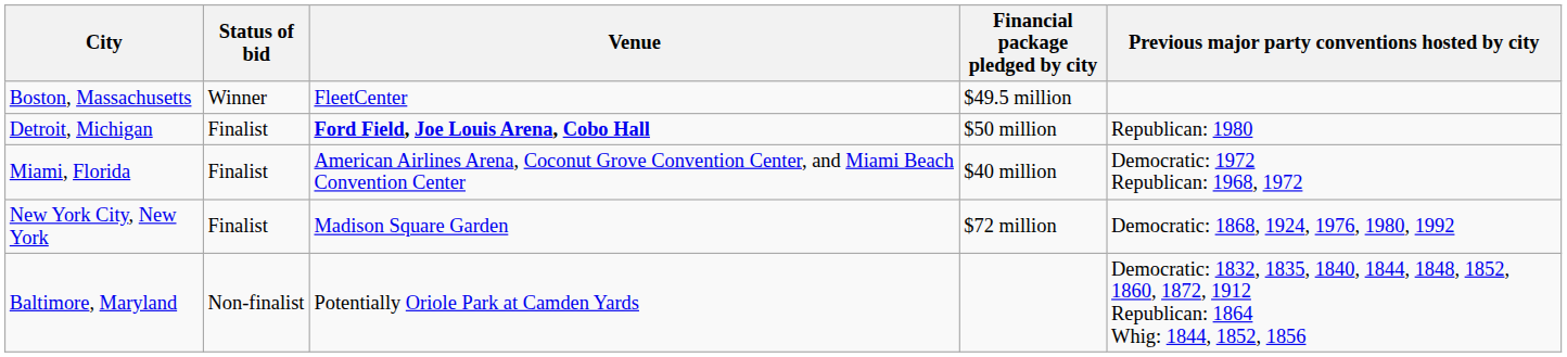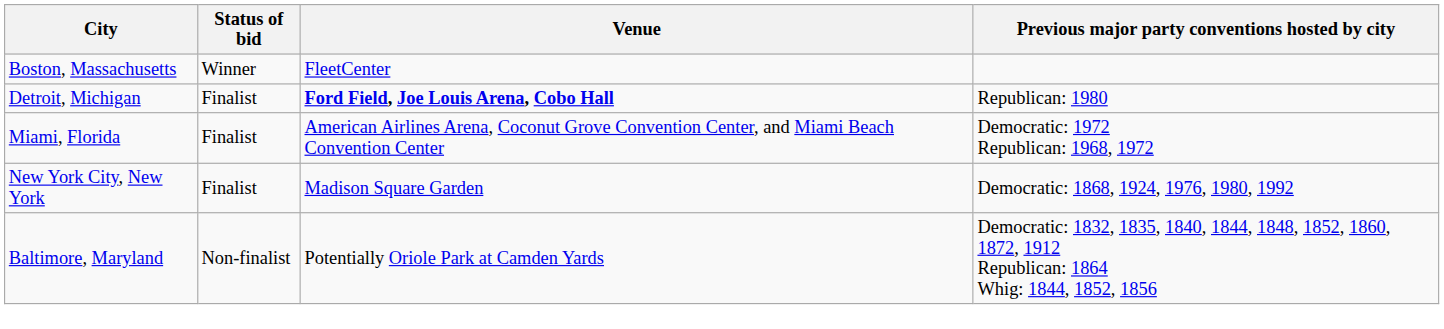- column: Financial package pledged by city | $49.5 million | $50 million | $40 million | $72 million
